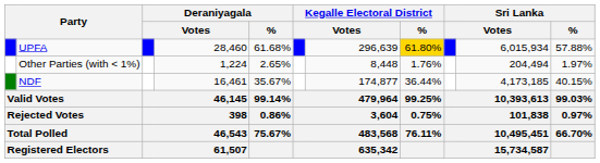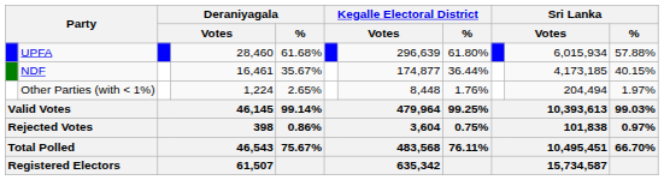UPFA | Kegalle Electoral District / %: gold background -> no background
rows swapped: NDF <-> Other Parties (with < 1%)
